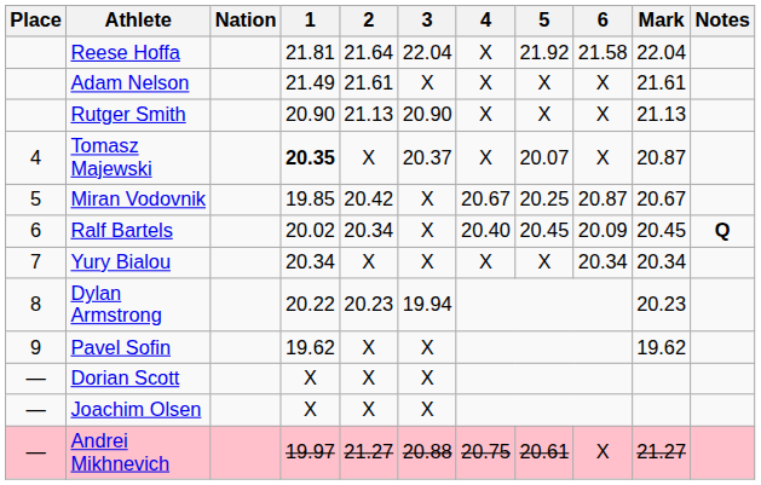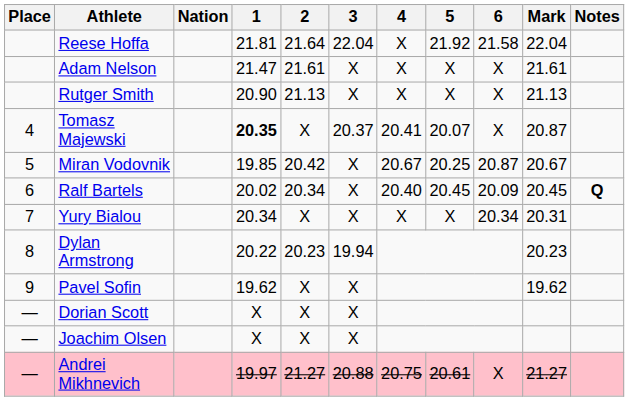Adam Nelson | 1: 21.49 -> 21.47
Rutger Smith | 3: 20.90 -> X
Tomasz Majewski | 4: X -> 20.41
Yury Bialou | Mark: 20.34 -> 20.31
